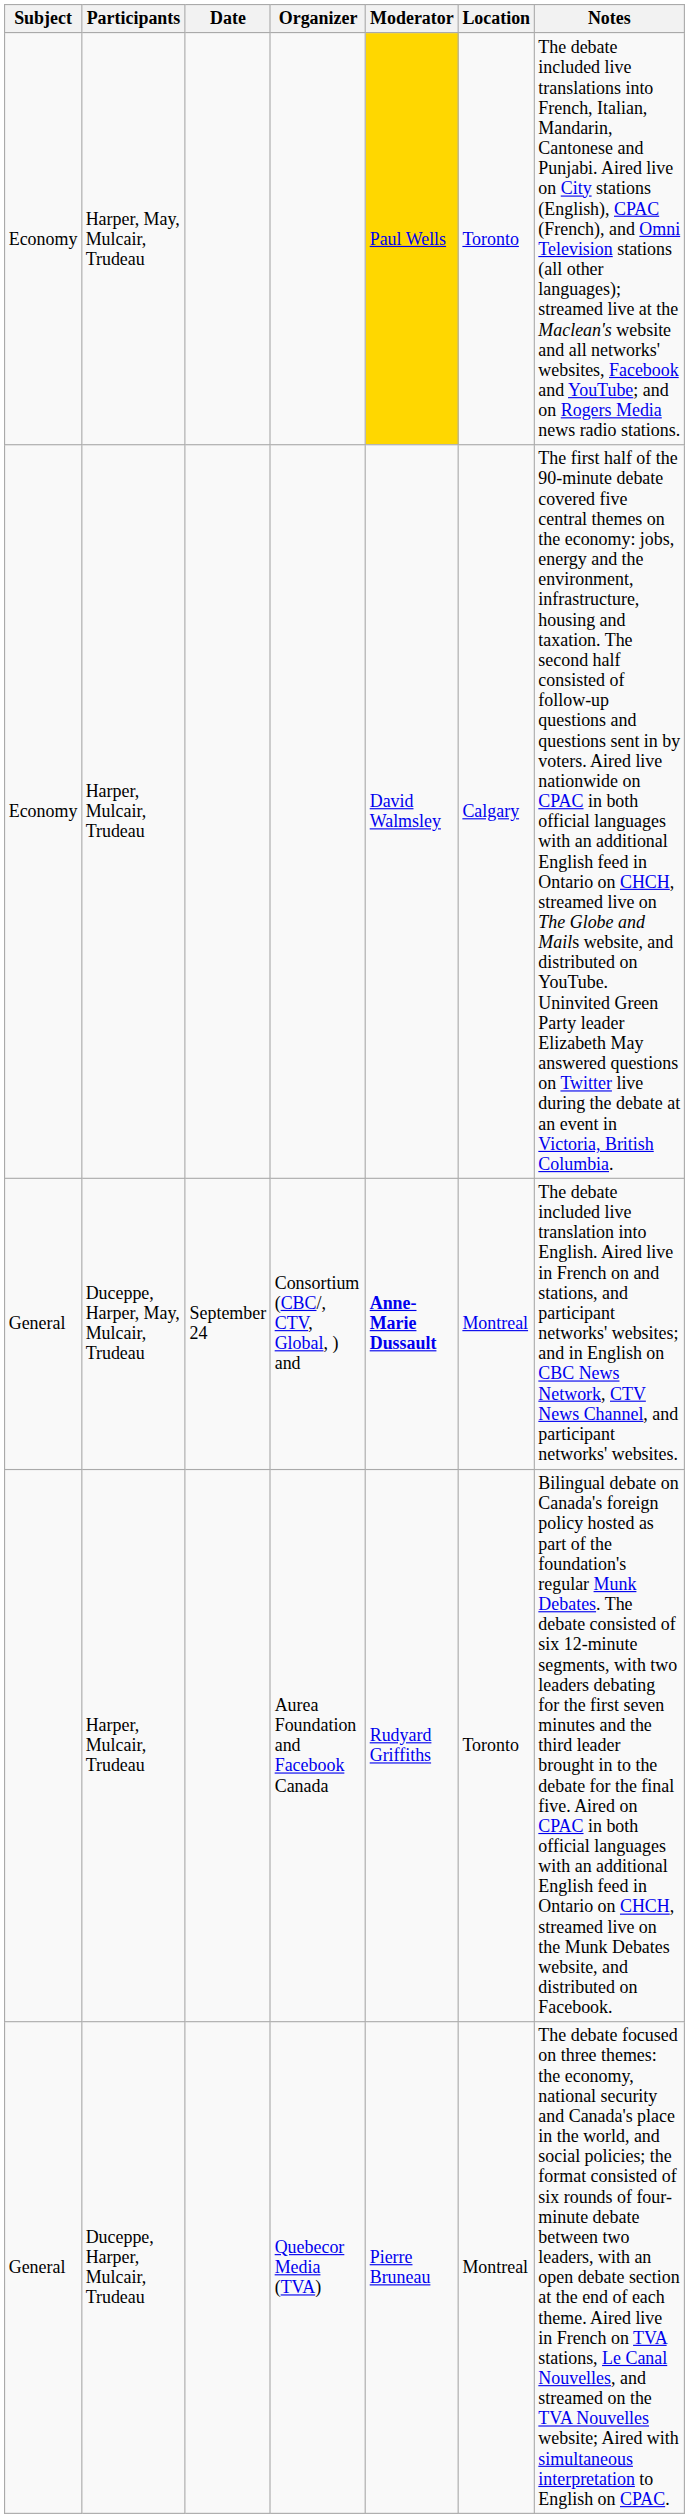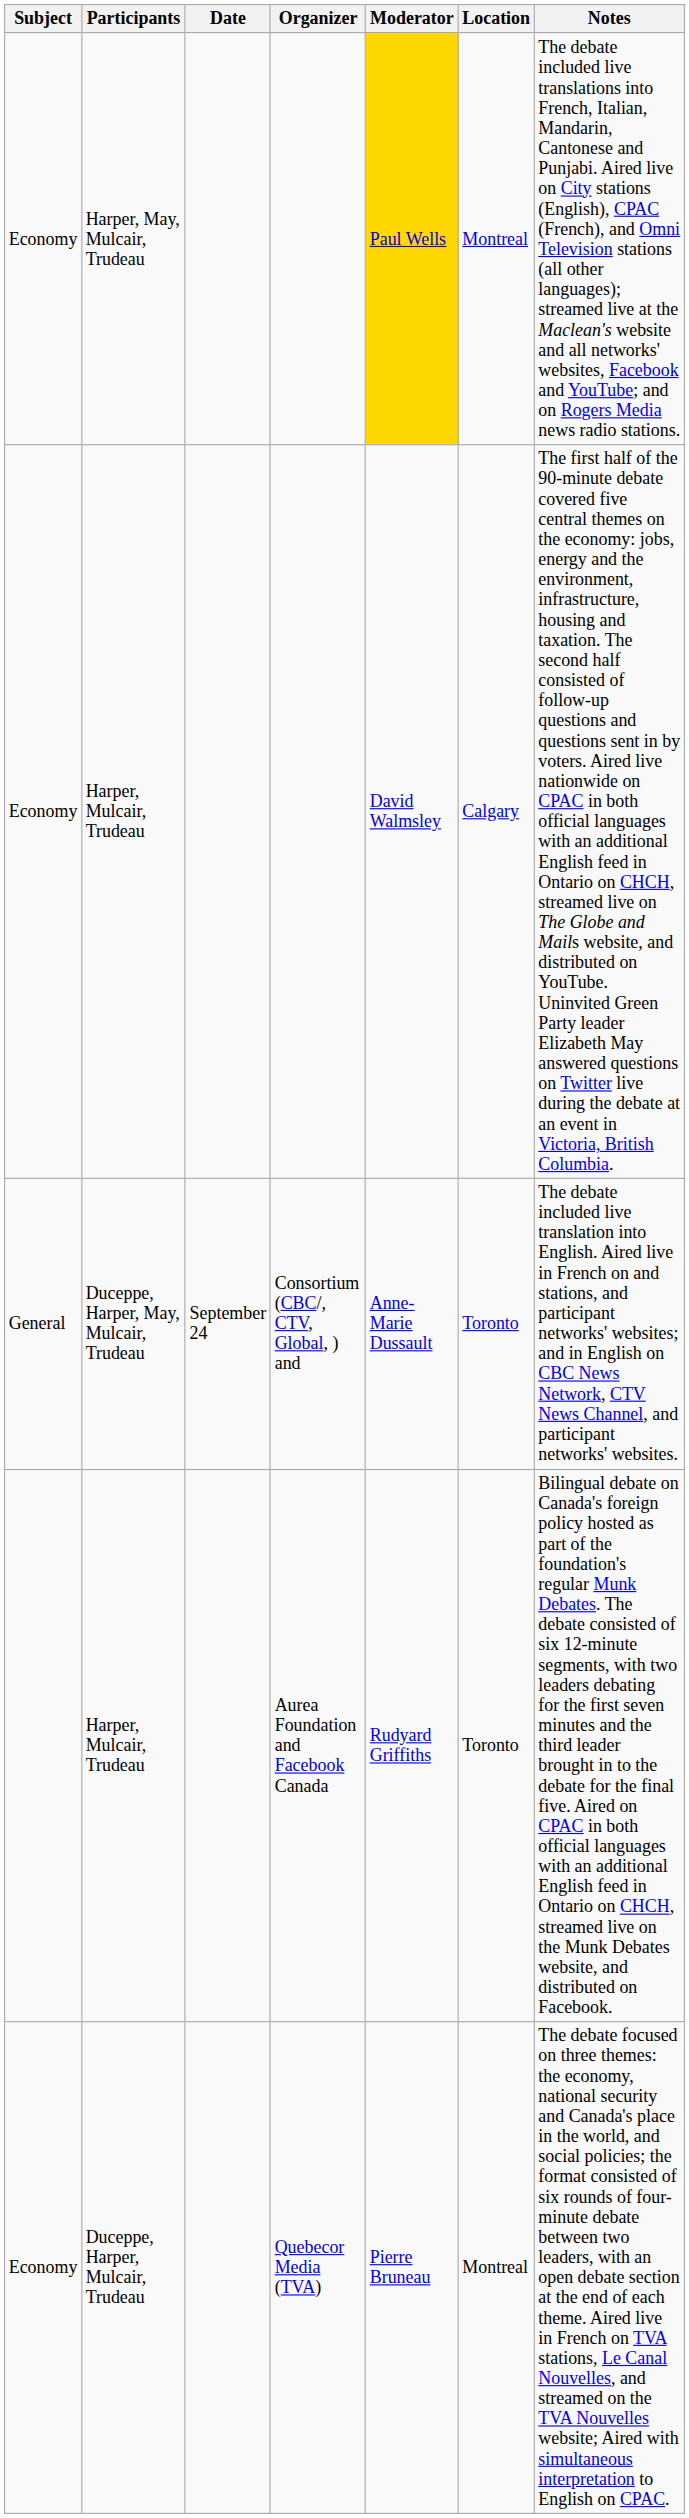Harper, May, Mulcair, Trudeau | Location: Toronto -> Montreal
Duceppe, Harper, May, Mulcair, Trudeau | Moderator: bold -> normal
Duceppe, Harper, May, Mulcair, Trudeau | Location: Montreal -> Toronto
Duceppe, Harper, Mulcair, Trudeau | Subject: General -> Economy
